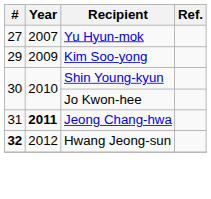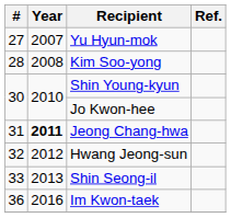Kim Soo-yong | #: 29 -> 28
Kim Soo-yong | Year: 2009 -> 2008
Hwang Jeong-sun | #: bold -> normal
+ row: 33 | 2013 | Shin Seong-il
+ row: 36 | 2016 | Im Kwon-taek
